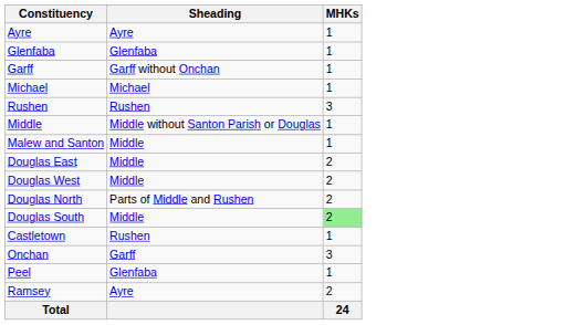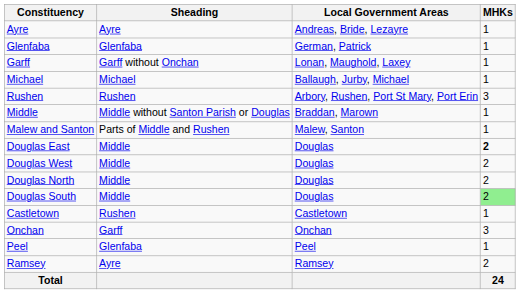+ column: Local Government Areas | Andreas, Bride, Lezayre | German, Patrick | Lonan, Maughold, Laxey | Ballaugh, Jurby, Michael | Arbory, Rushen, Port St Mary, Port Erin | Braddan, Marown | Malew, Santon | Douglas | Douglas | Douglas | Douglas | Castletown | Onchan | Peel | Ramsey
Malew and Santon | Sheading: Middle -> Parts of Middle and Rushen
Douglas East | MHKs: normal -> bold
Douglas North | Sheading: Parts of Middle and Rushen -> Middle
